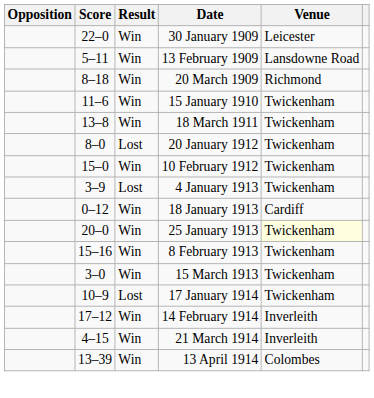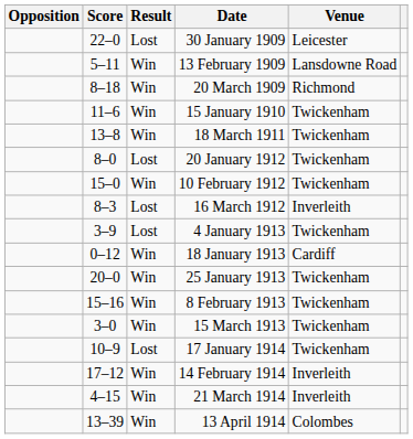30 January 1909 | Result: Win -> Lost
+ row: 8–3 | Lost | 16 March 1912 | Inverleith
25 January 1913 | Venue: lightyellow background -> no background
